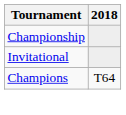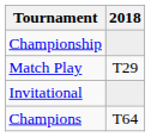+ row: Match Play | T29
